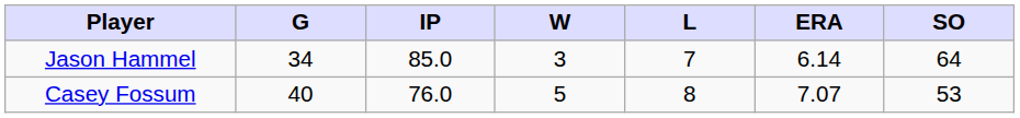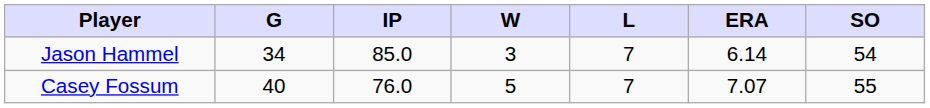Jason Hammel | SO: 64 -> 54
Casey Fossum | L: 8 -> 7
Casey Fossum | SO: 53 -> 55
